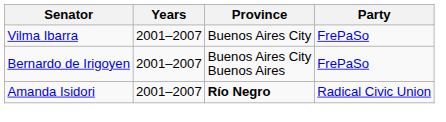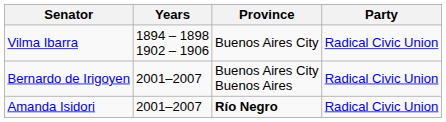Vilma Ibarra | Years: 2001–2007 -> 1894 – 1898 1902 – 1906
Vilma Ibarra | Party: FrePaSo -> Radical Civic Union
Bernardo de Irigoyen | Party: FrePaSo -> Radical Civic Union
